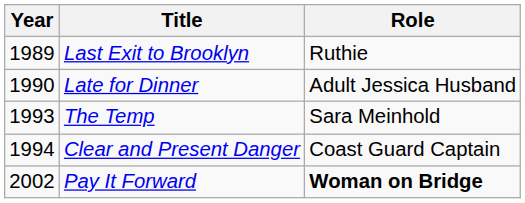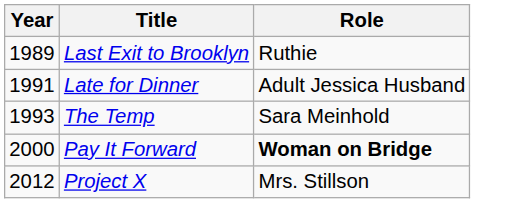Late for Dinner | Year: 1990 -> 1991
- row: 1994 | Clear and Present Danger | Coast Guard Captain
Pay It Forward | Year: 2002 -> 2000
+ row: 2012 | Project X | Mrs. Stillson
